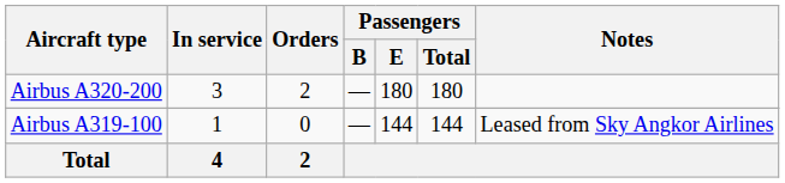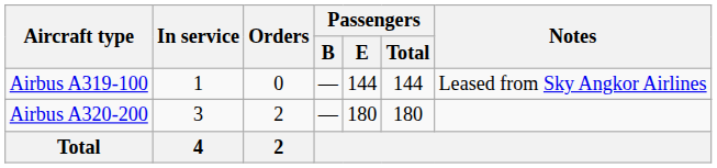rows swapped: Airbus A319-100 <-> Airbus A320-200
